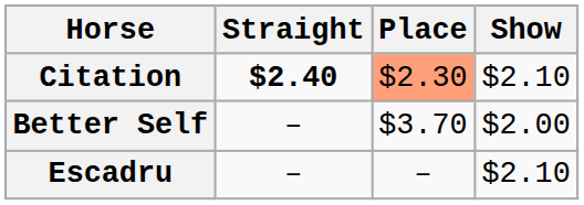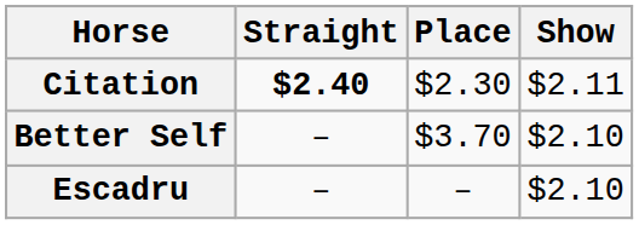Citation | Place: lightsalmon background -> no background
Citation | Show: $2.10 -> $2.11
Better Self | Show: $2.00 -> $2.10
